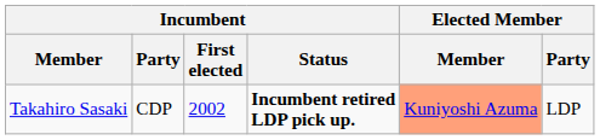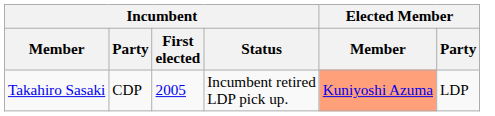Takahiro Sasaki | Incumbent / First elected: 2002 -> 2005
Takahiro Sasaki | Incumbent / Status: bold -> normal
